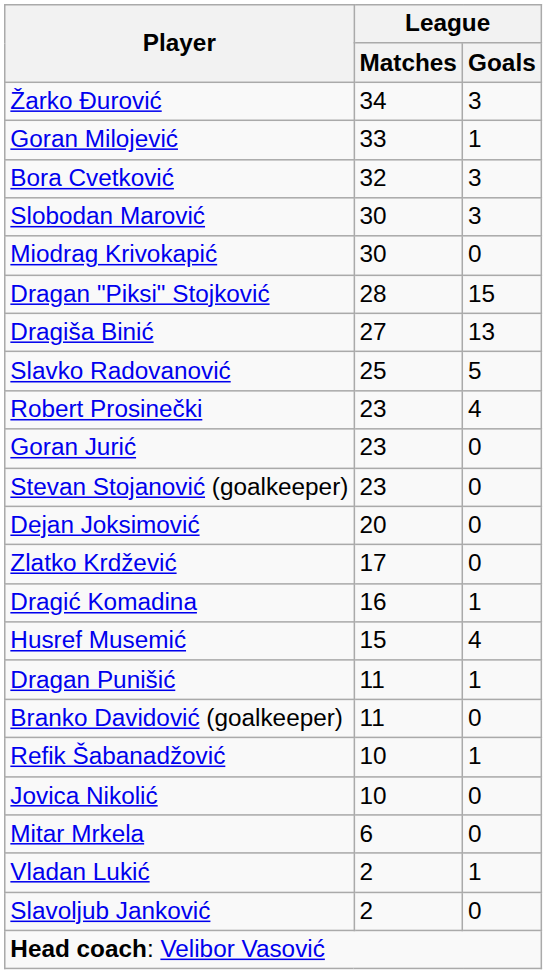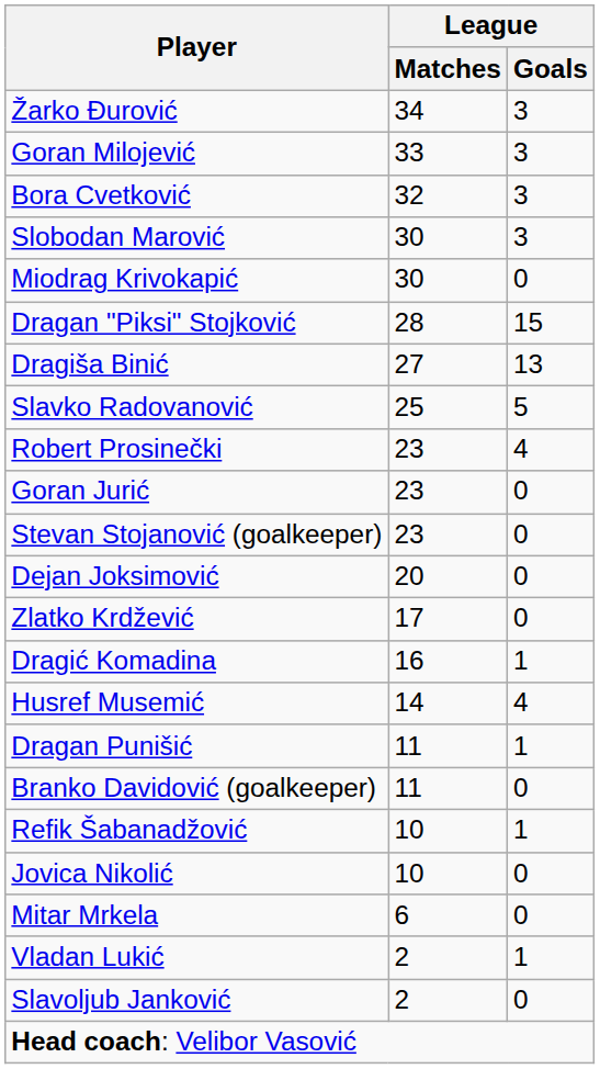Goran Milojević | League / Goals: 1 -> 3
Husref Musemić | League / Matches: 15 -> 14
